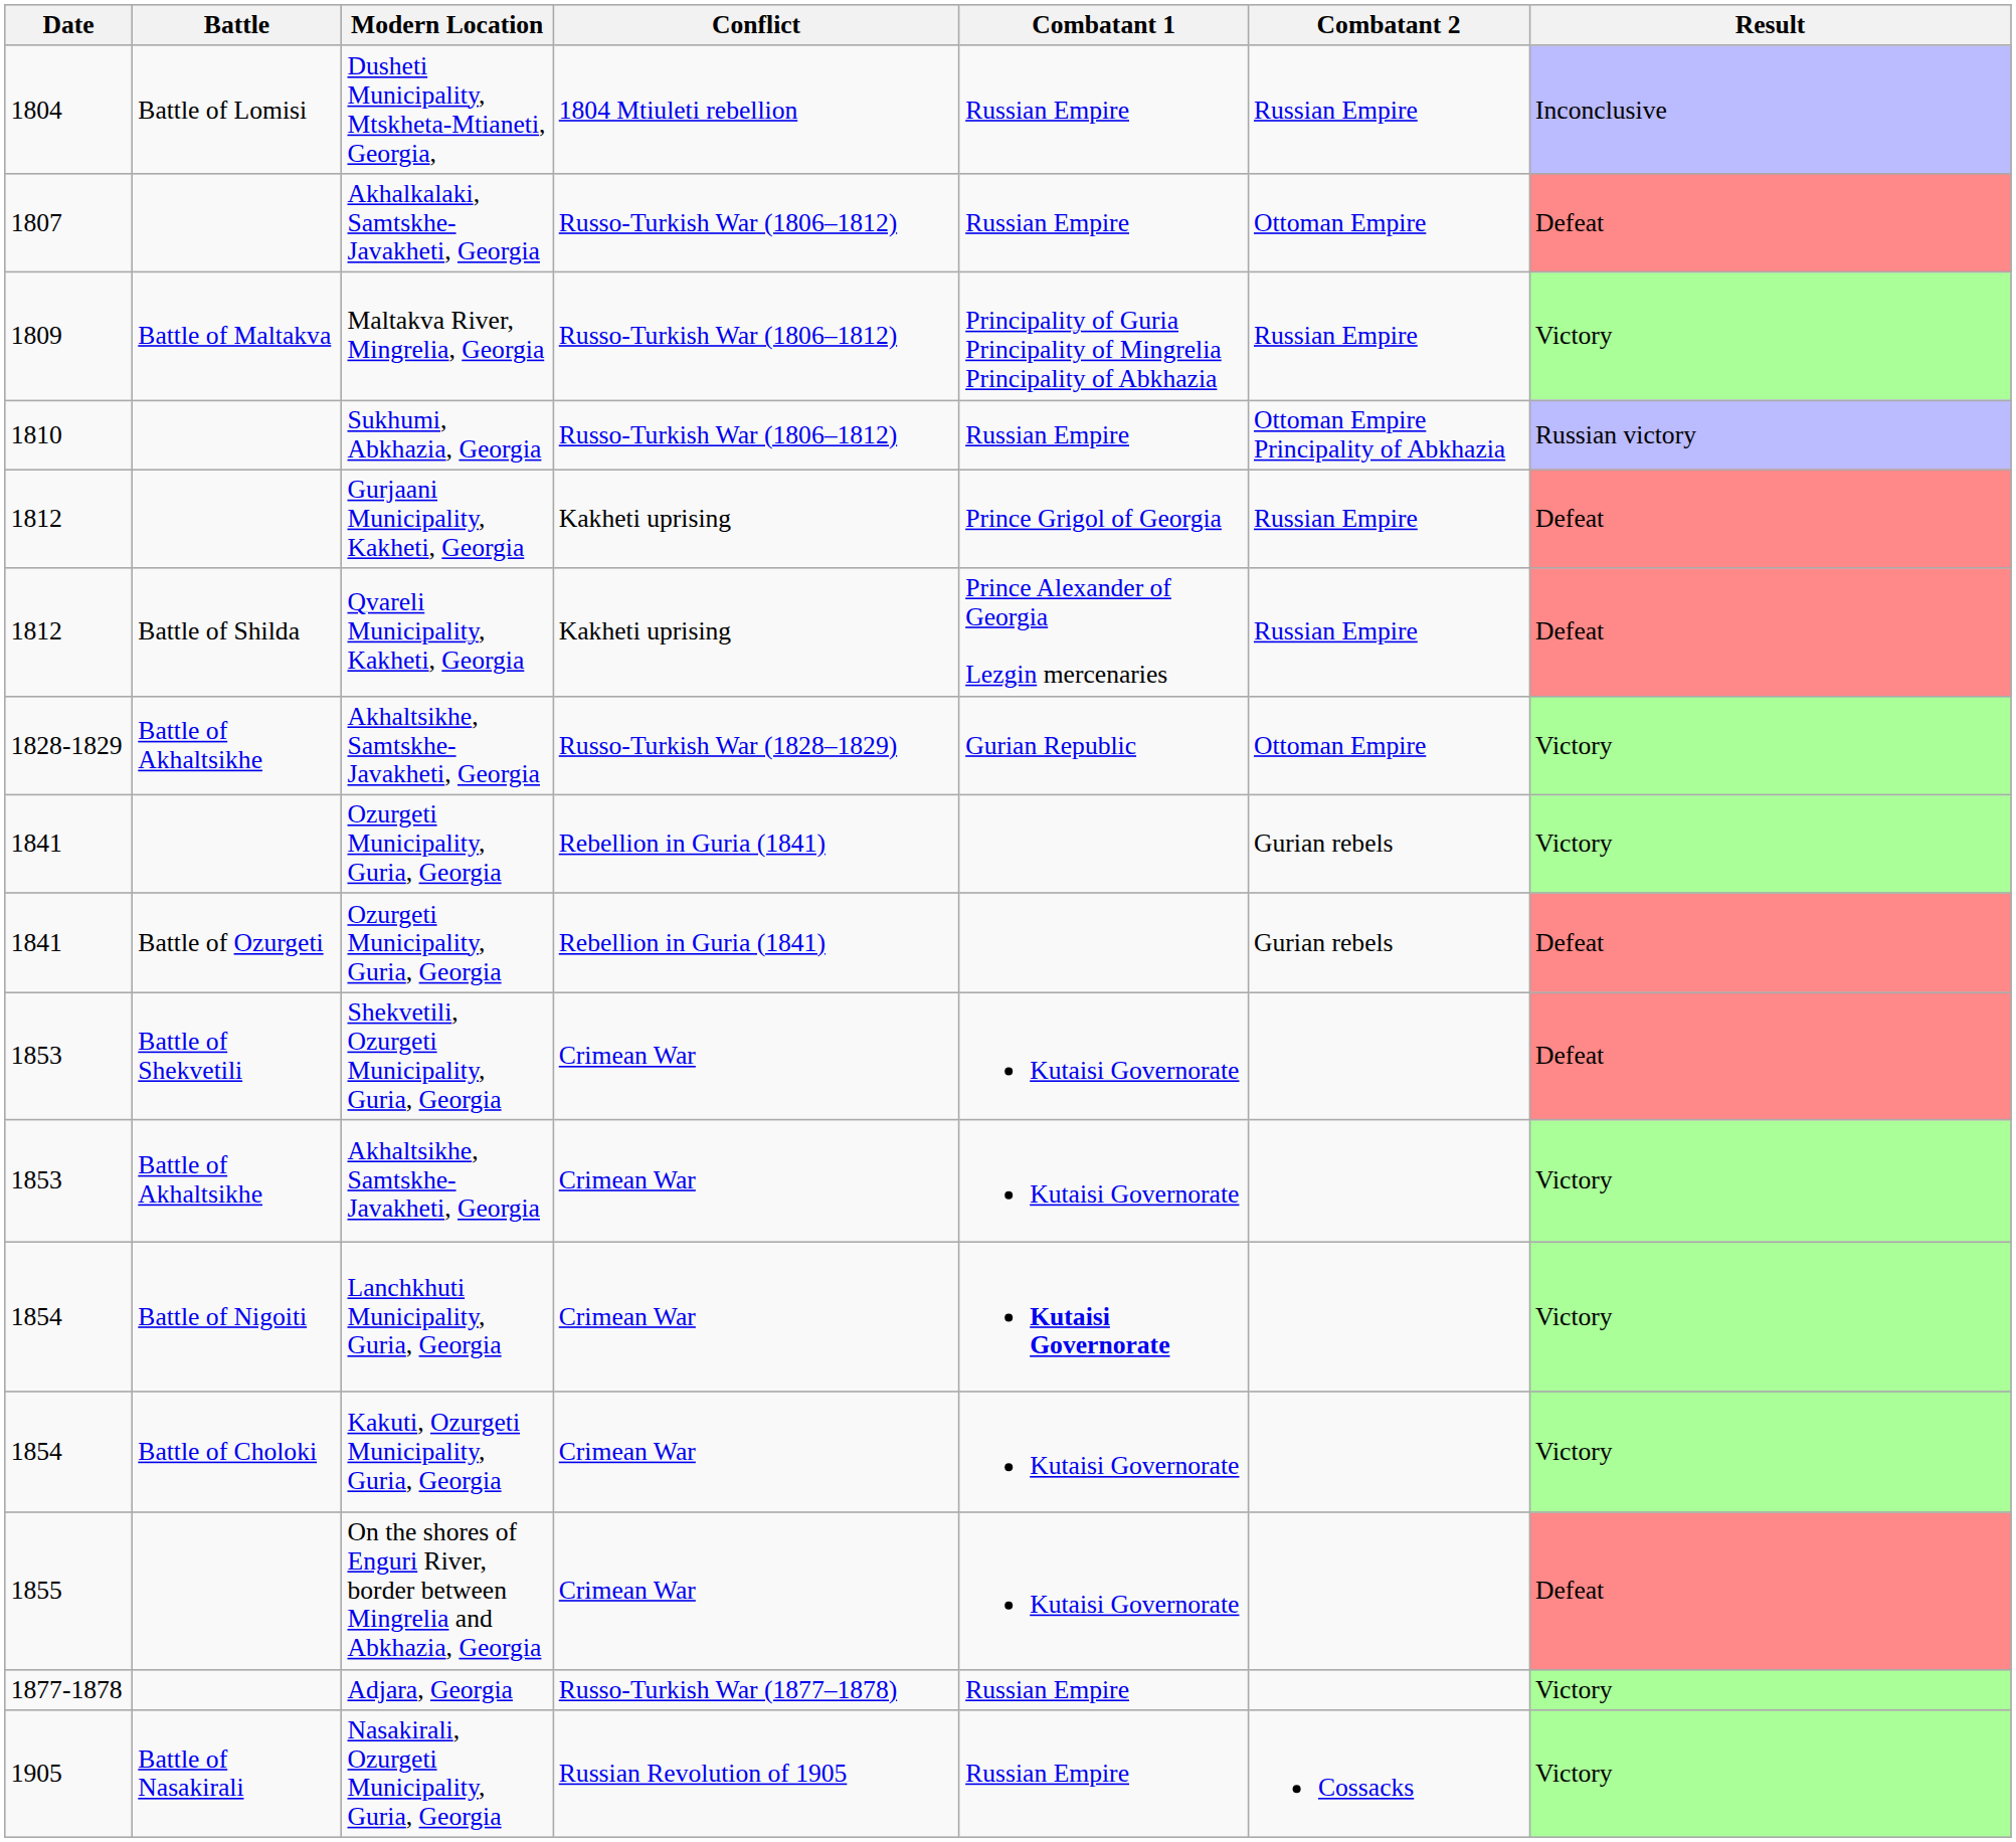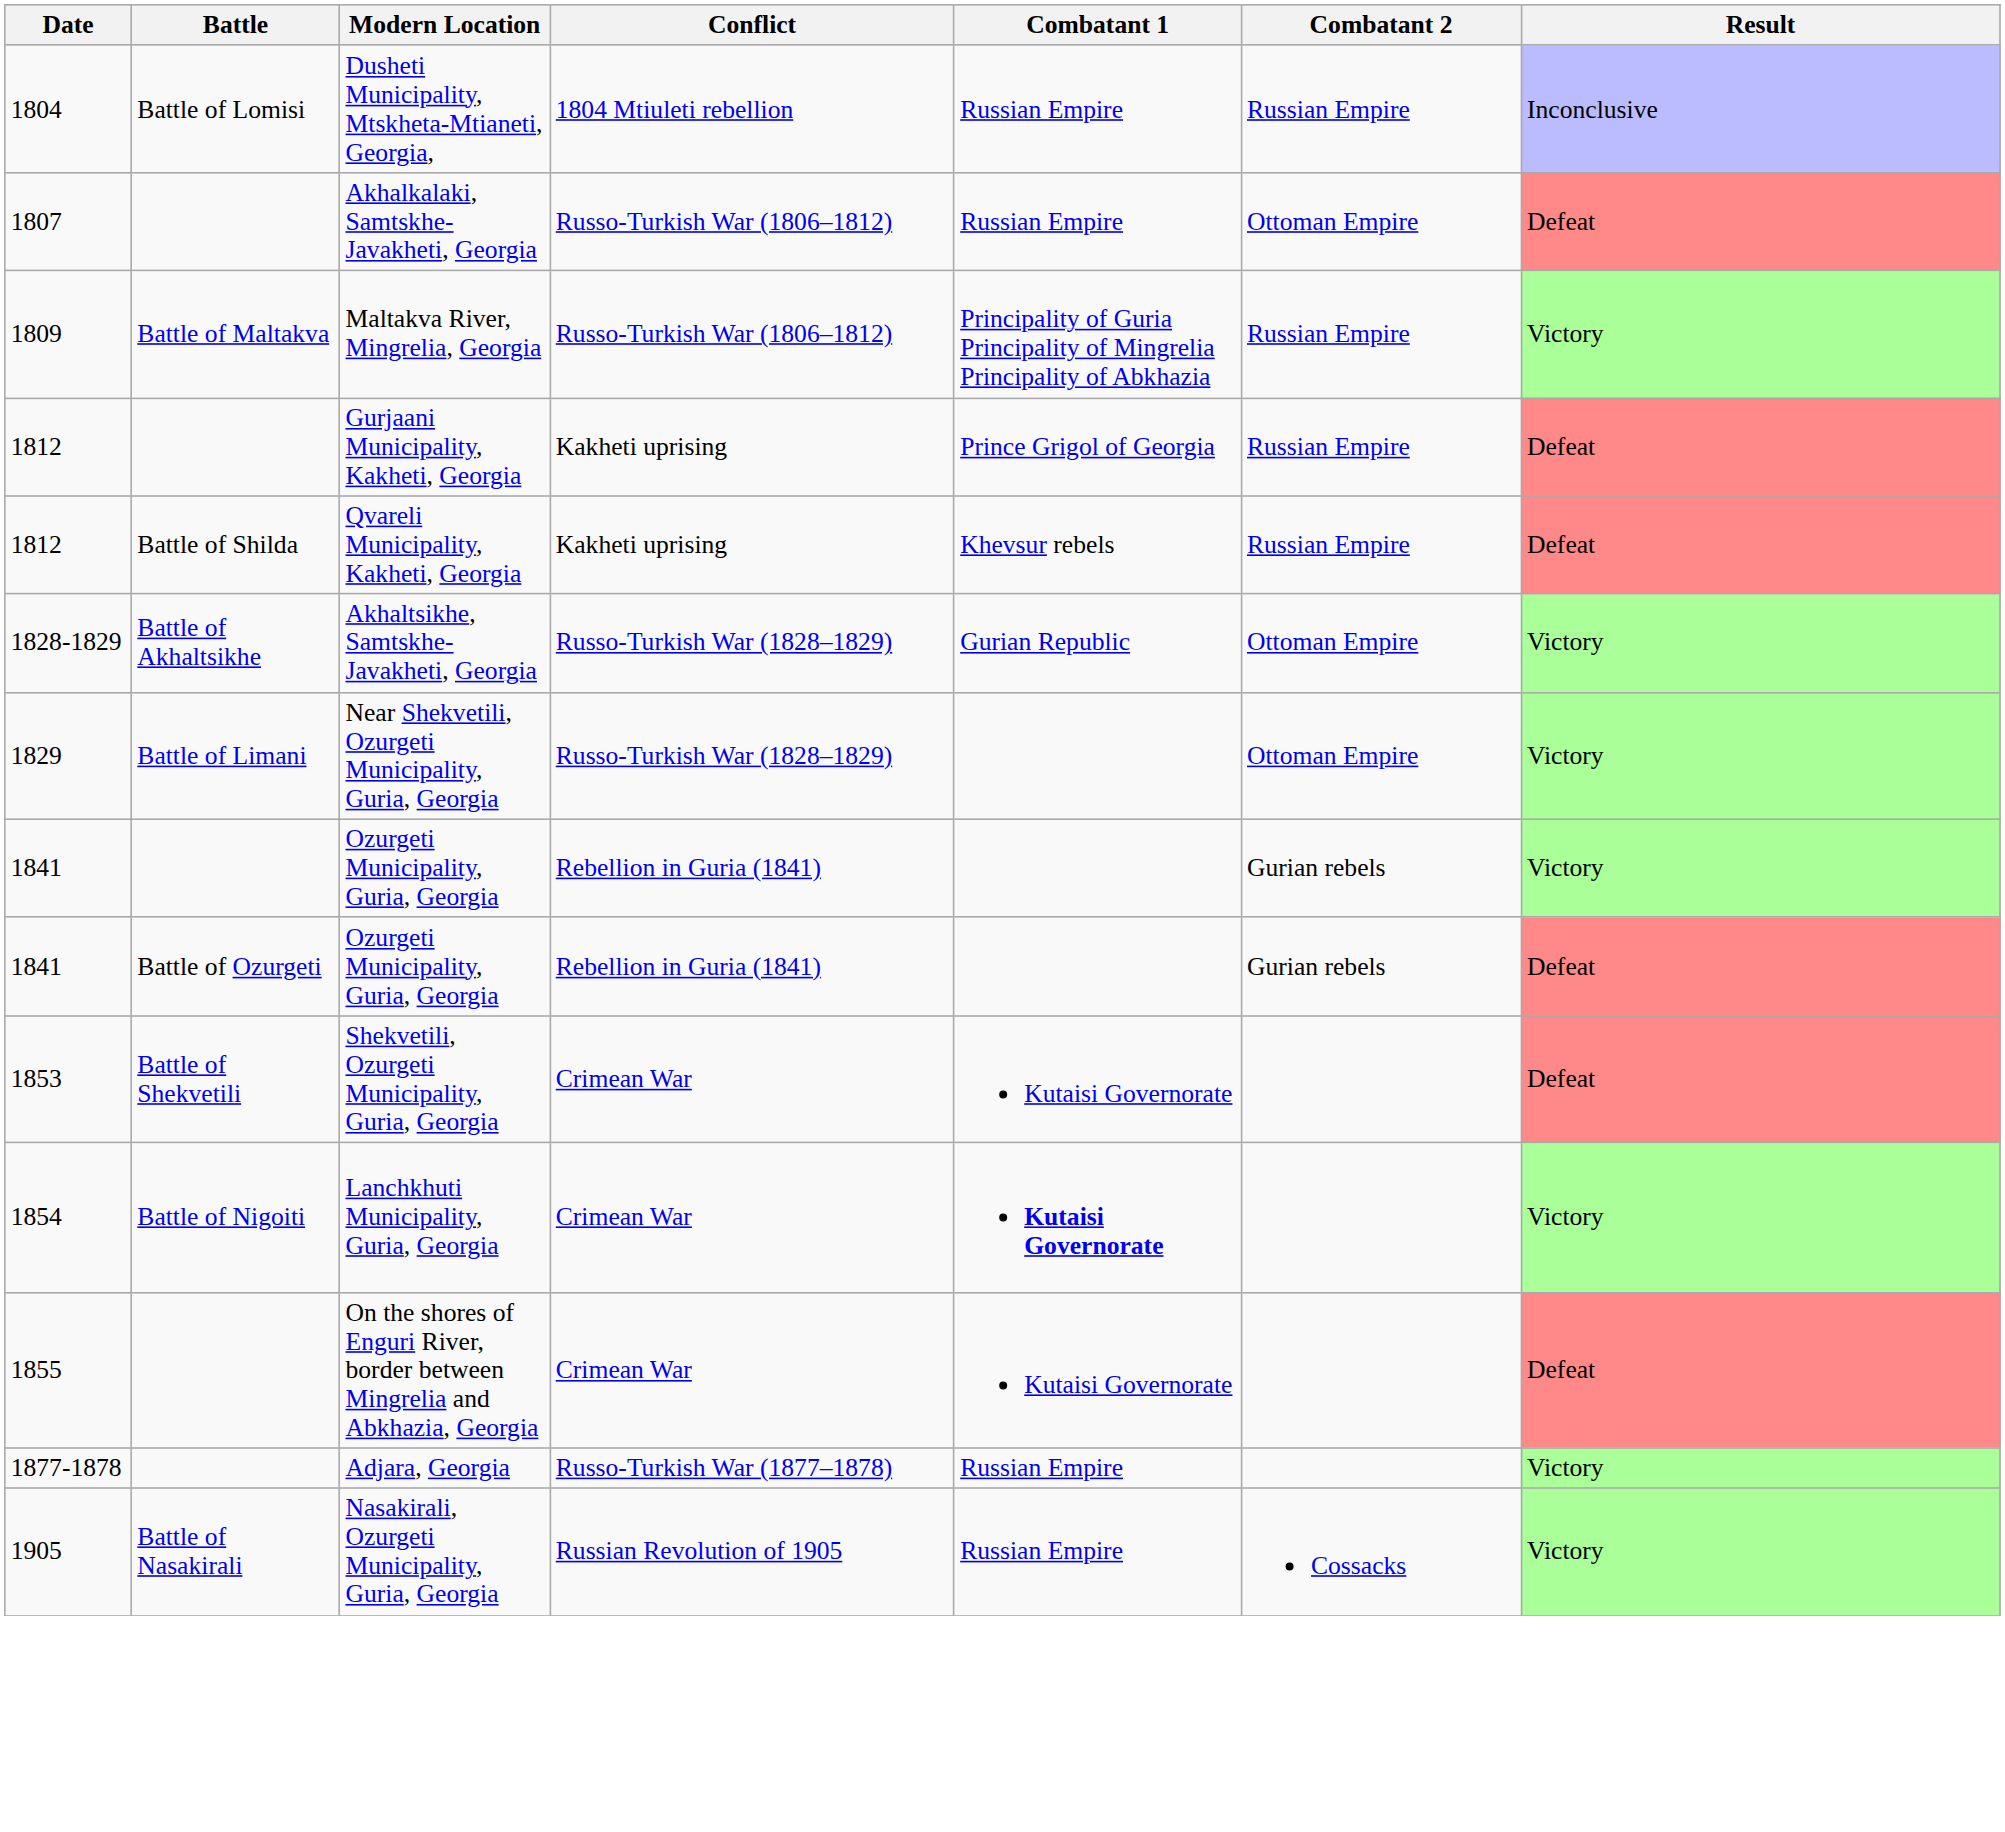- row: 1810 | Sukhumi, Abkhazia, Georgia | Russo-Turkish War (1806–1812) | Russian Empire | Ottoman Empire Principality of Abkhazia | Russian victory
Qvareli Municipality, Kakheti, Georgia | Combatant 1: Prince Alexander of Georgia Lezgin mercenaries -> Khevsur rebels
+ row: 1829 | Battle of Limani | Near Shekvetili, Ozurgeti Municipality, Guria, Georgia | Russo-Turkish War (1828–1829) | Ottoman Empire | Victory
- row: 1853 | Battle of Akhaltsikhe | Akhaltsikhe, Samtskhe-Javakheti, Georgia | Crimean War | Kutaisi Governorate | Victory
- row: 1854 | Battle of Choloki | Kakuti, Ozurgeti Municipality, Guria, Georgia | Crimean War | Kutaisi Governorate | Victory
